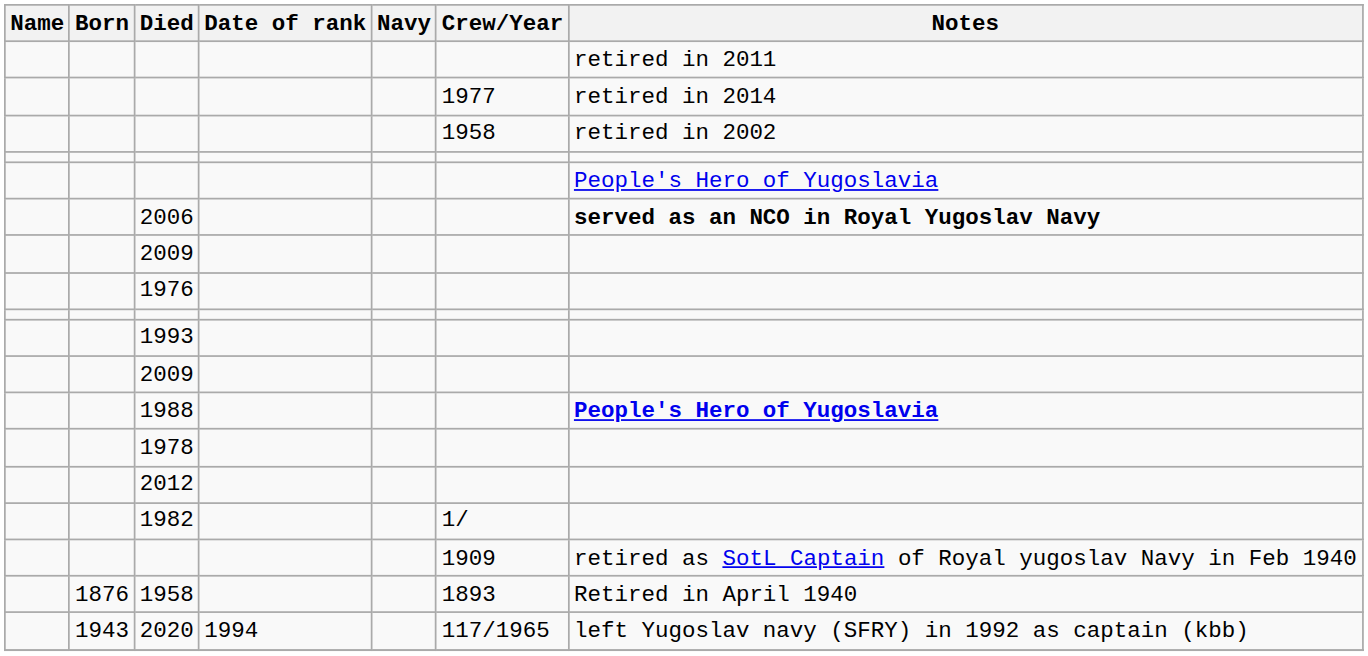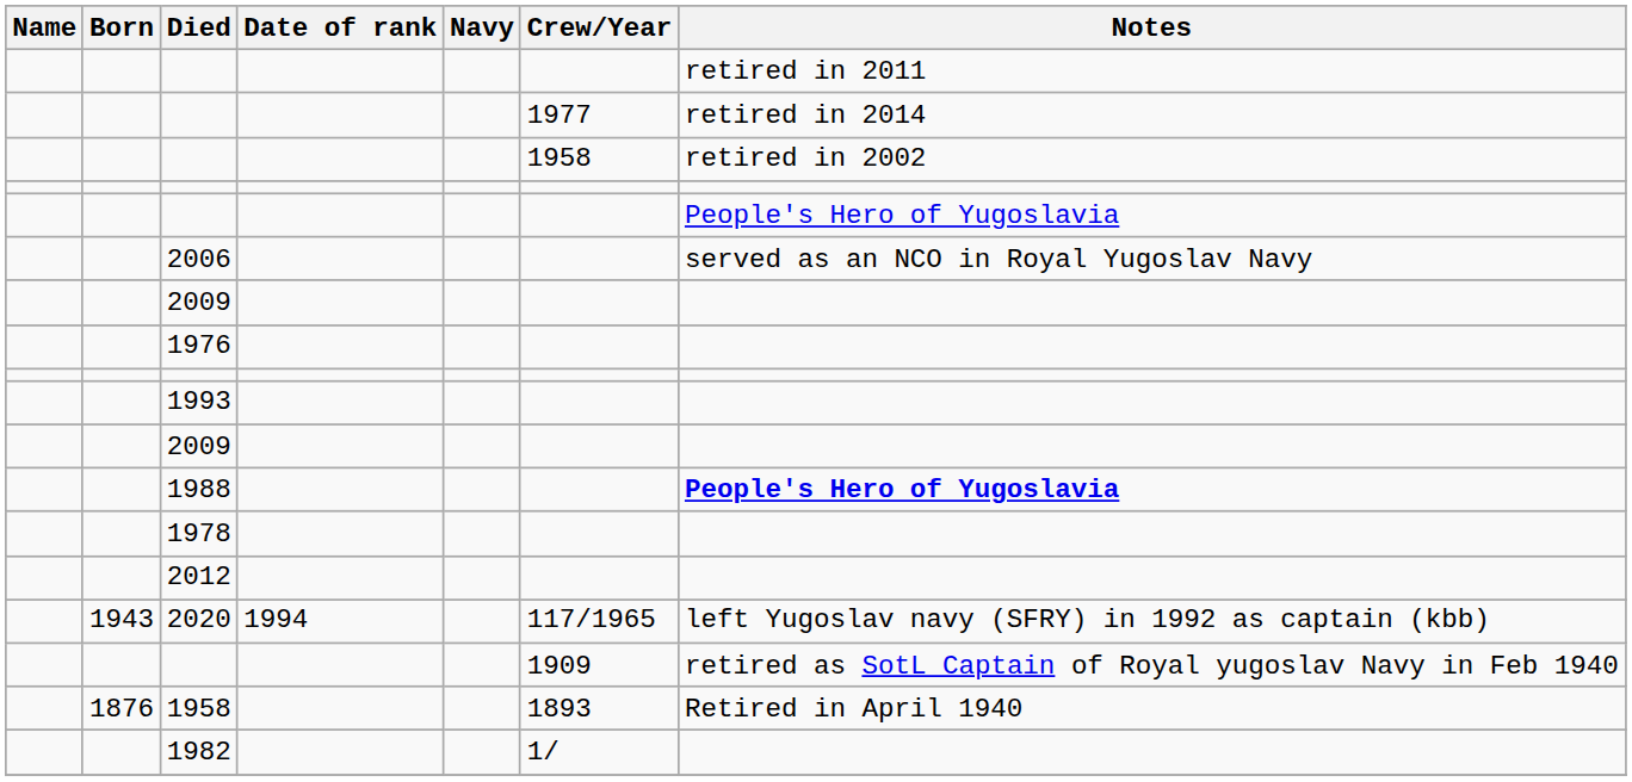2006 | Notes: bold -> normal
rows swapped: 1982 <-> 2020
